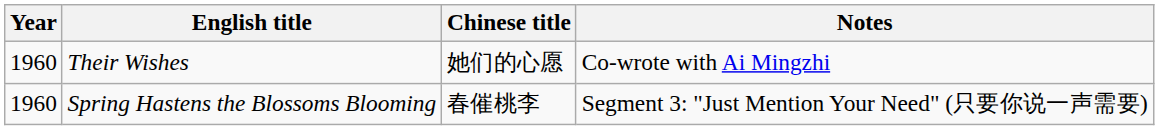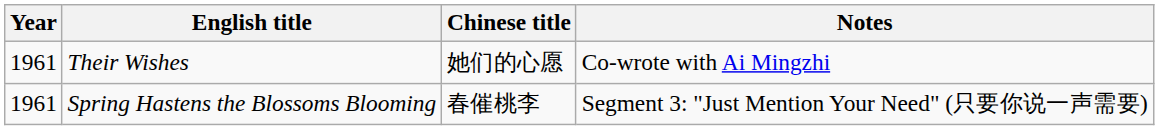Their Wishes | Year: 1960 -> 1961
Spring Hastens the Blossoms Blooming | Year: 1960 -> 1961
